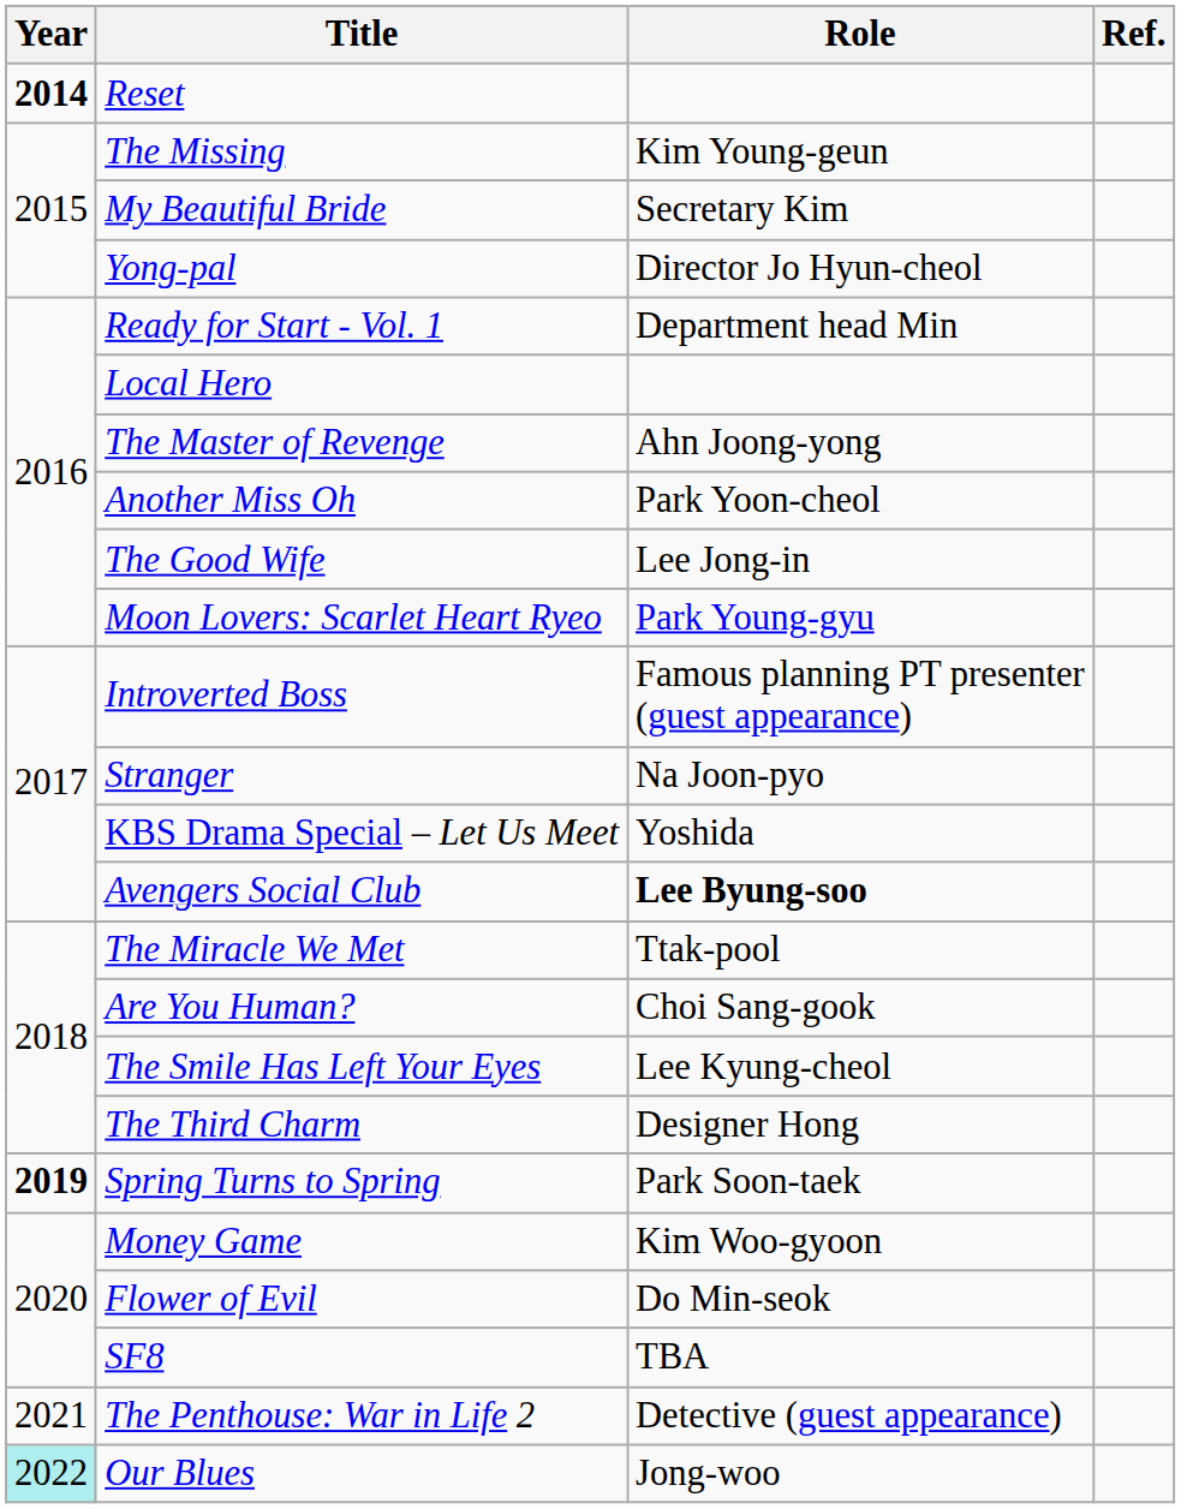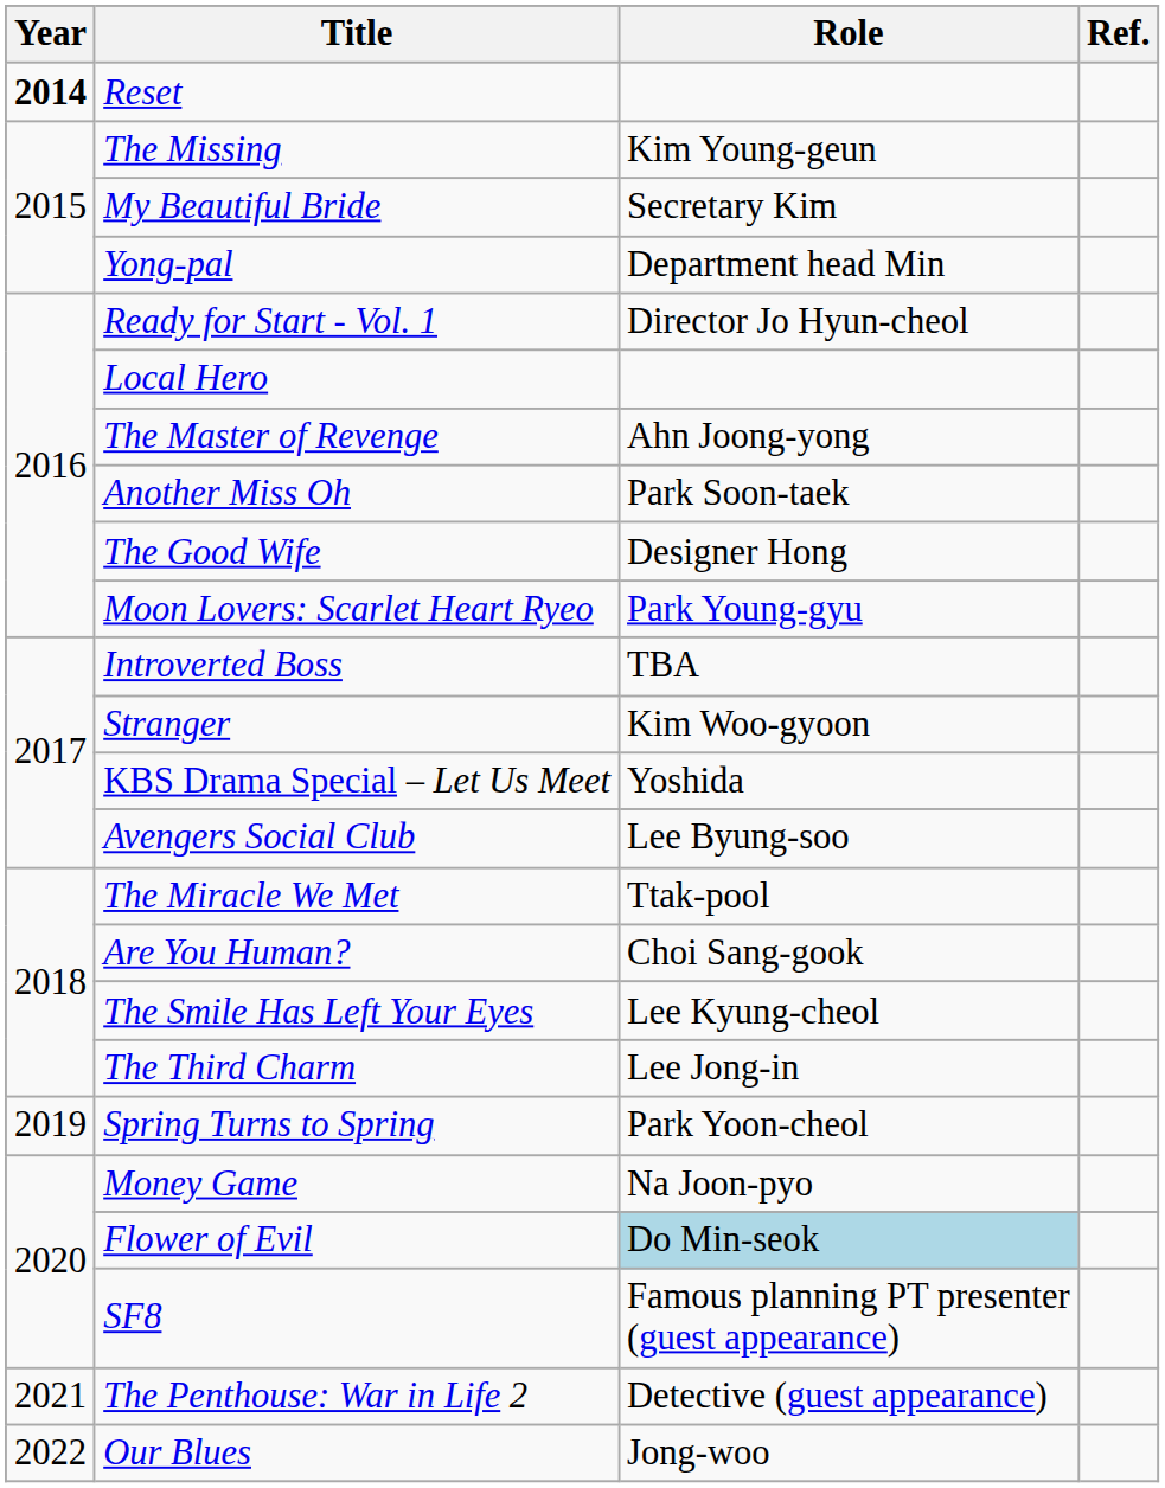Yong-pal | Role: Director Jo Hyun-cheol -> Department head Min
Ready for Start - Vol. 1 | Role: Department head Min -> Director Jo Hyun-cheol
Another Miss Oh | Role: Park Yoon-cheol -> Park Soon-taek
The Good Wife | Role: Lee Jong-in -> Designer Hong
Introverted Boss | Role: Famous planning PT presenter (guest appearance) -> TBA
Stranger | Role: Na Joon-pyo -> Kim Woo-gyoon
Avengers Social Club | Role: bold -> normal
The Third Charm | Role: Designer Hong -> Lee Jong-in
Spring Turns to Spring | Year: bold -> normal
Spring Turns to Spring | Role: Park Soon-taek -> Park Yoon-cheol
Money Game | Role: Kim Woo-gyoon -> Na Joon-pyo
Flower of Evil | Role: no background -> lightblue background
SF8 | Role: TBA -> Famous planning PT presenter (guest appearance)
Our Blues | Year: paleturquoise background -> no background
